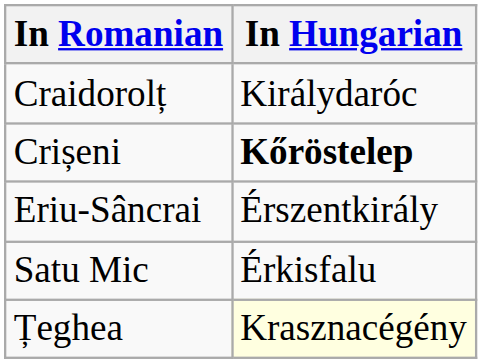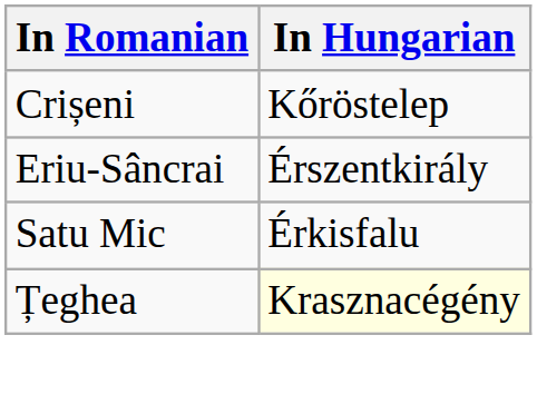- row: Craidorolț | Királydaróc
Crișeni | In Hungarian: bold -> normal
